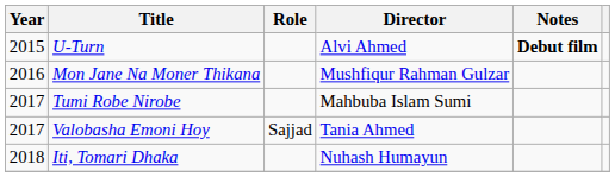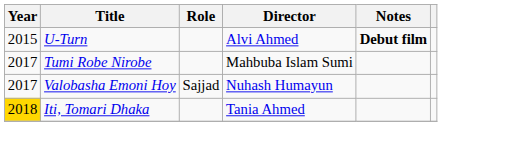- row: 2016 | Mon Jane Na Moner Thikana | Mushfiqur Rahman Gulzar
Valobasha Emoni Hoy | Director: Tania Ahmed -> Nuhash Humayun
Iti, Tomari Dhaka | Year: no background -> gold background
Iti, Tomari Dhaka | Director: Nuhash Humayun -> Tania Ahmed
